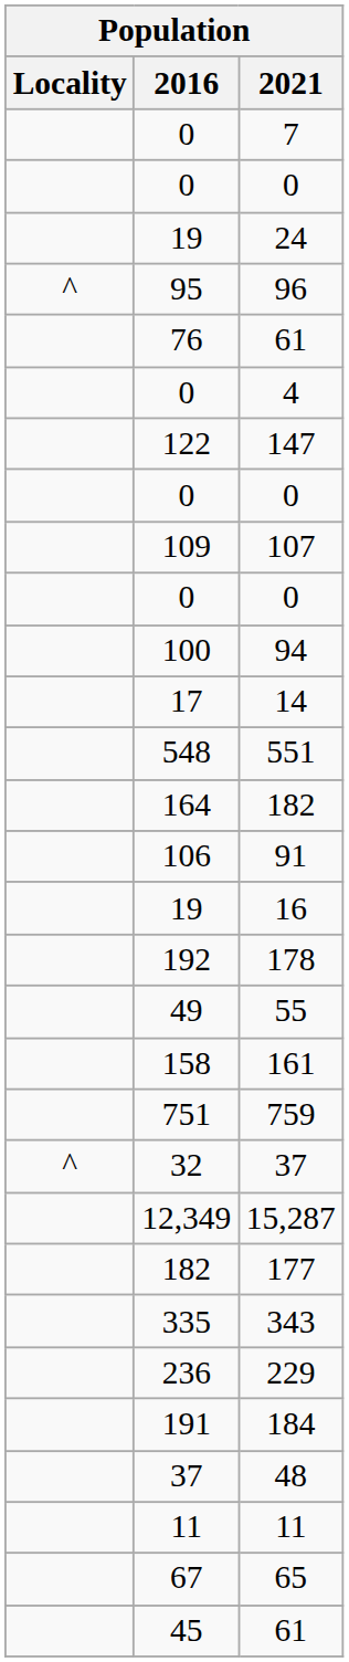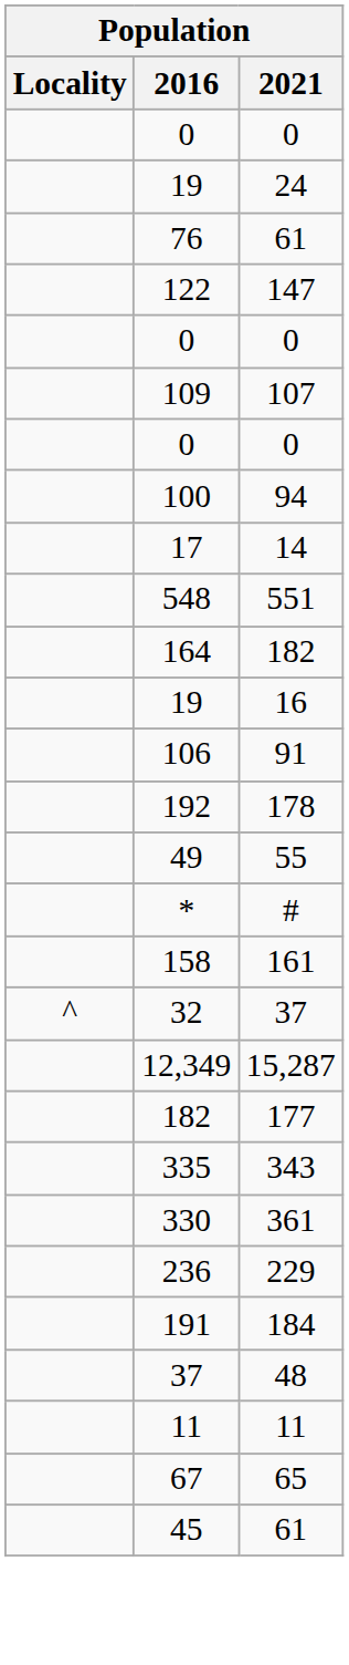- row: 0 | 7
- row: ^ | 95 | 96
- row: 0 | 4
rows swapped: 16 <-> 91
+ row: * | #
- row: 751 | 759
+ row: 330 | 361
